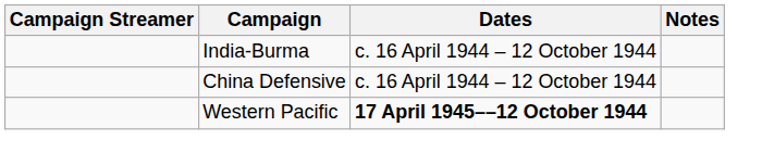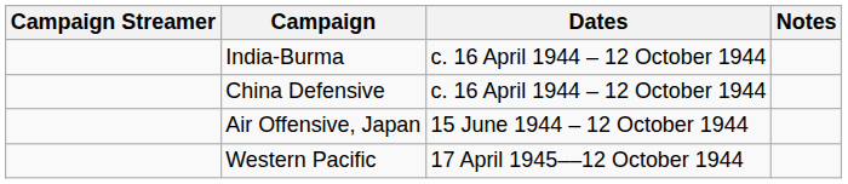+ row: Air Offensive, Japan | 15 June 1944 – 12 October 1944
Western Pacific | Dates: bold -> normal
